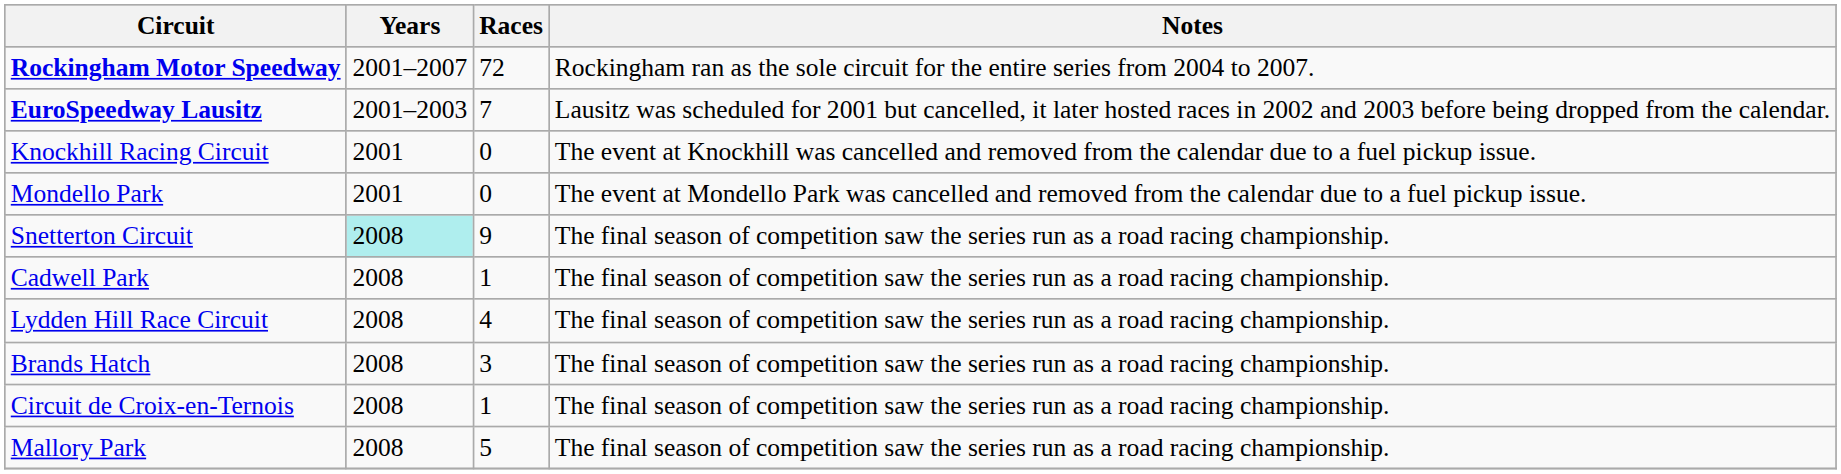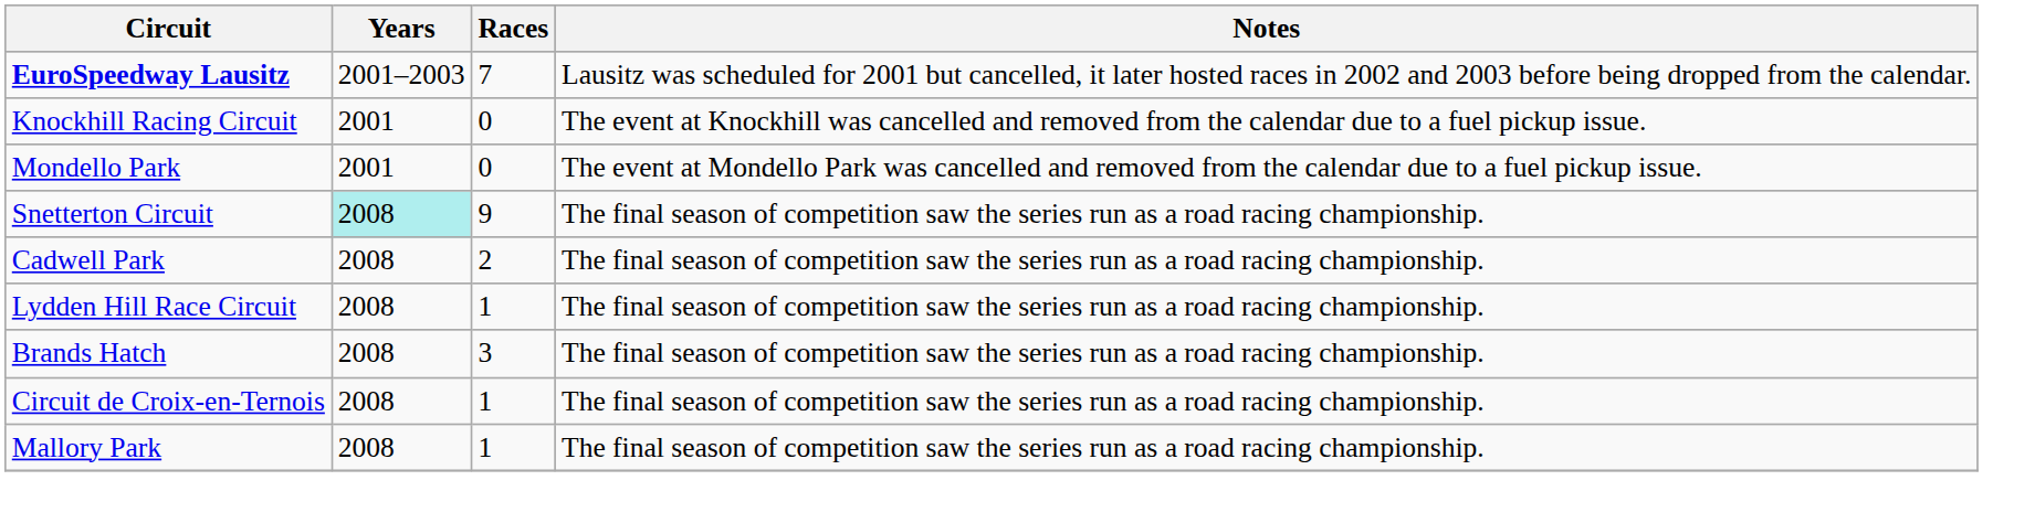- row: Rockingham Motor Speedway | 2001–2007 | 72 | Rockingham ran as the sole circuit for the entire series from 2004 to 2007.
Cadwell Park | Races: 1 -> 2
Lydden Hill Race Circuit | Races: 4 -> 1
Mallory Park | Races: 5 -> 1
